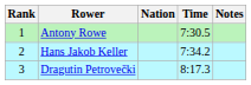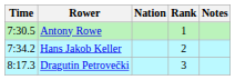columns swapped: Rank <-> Time
